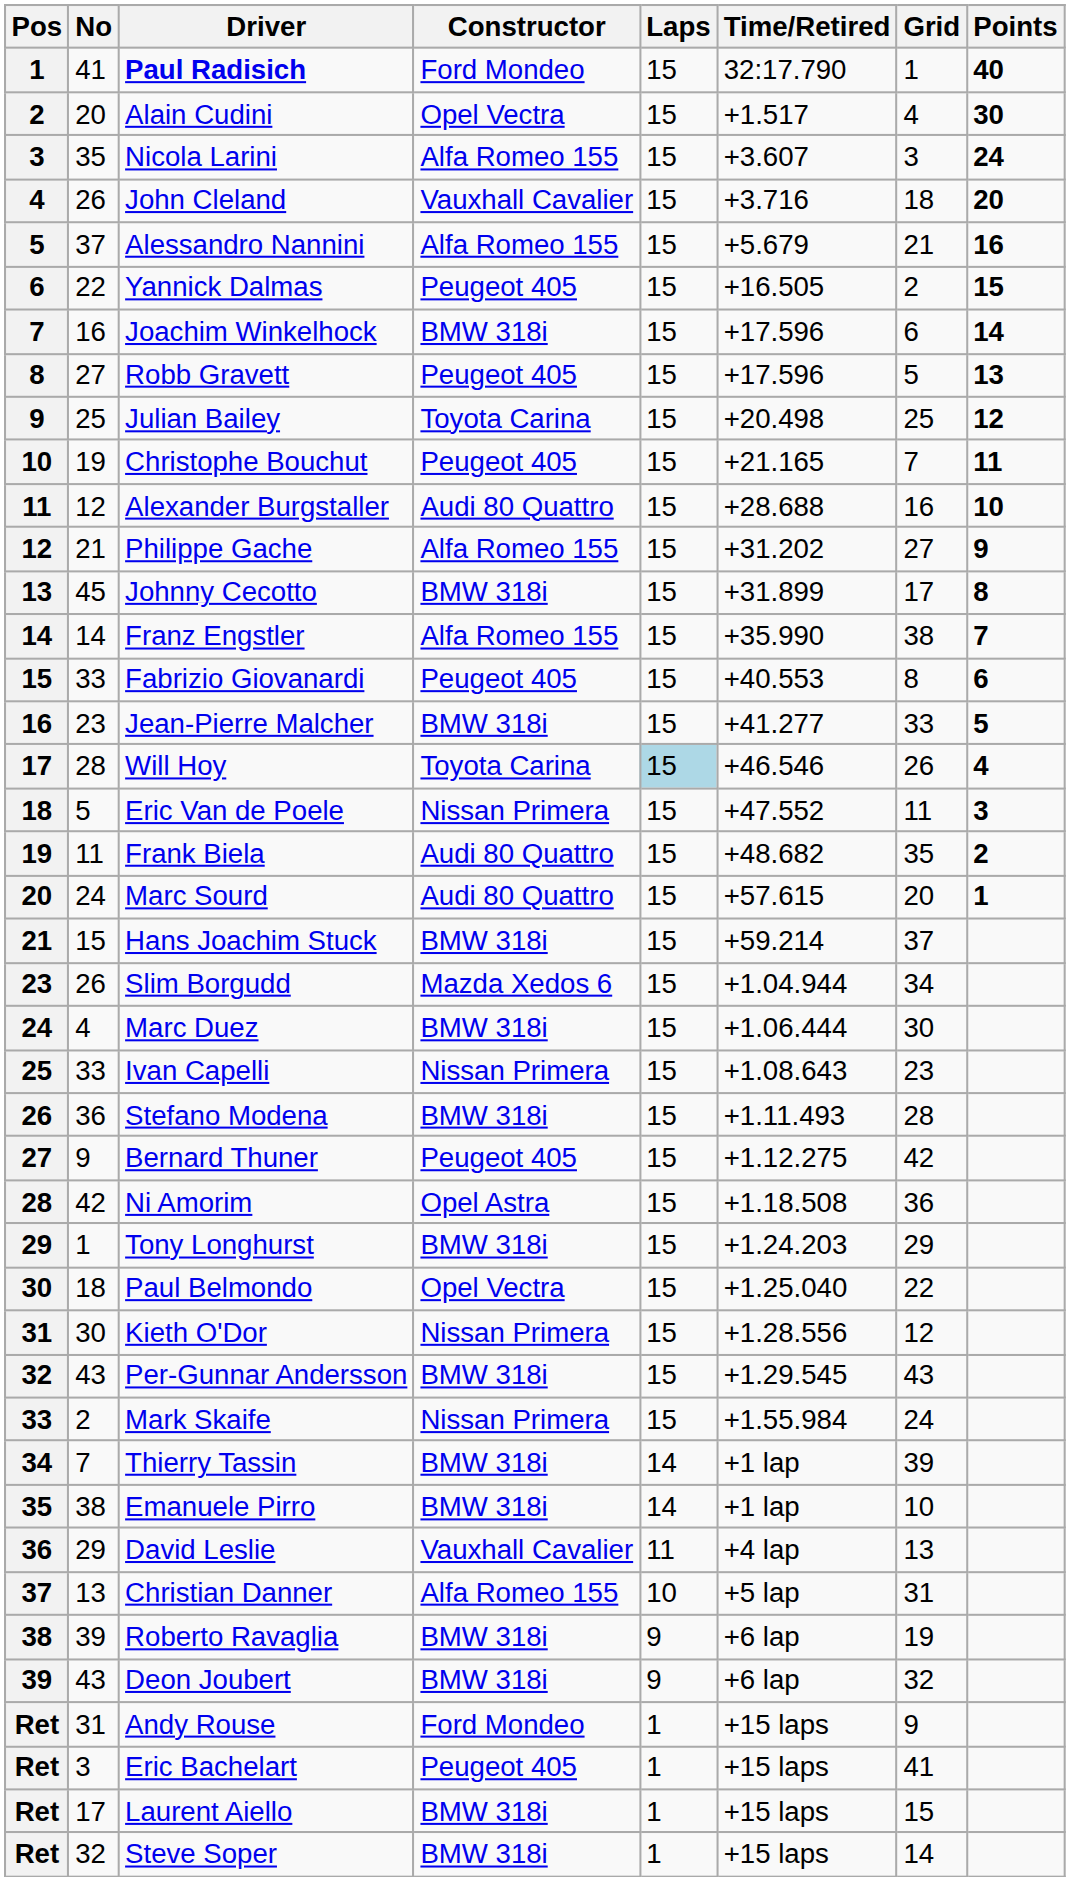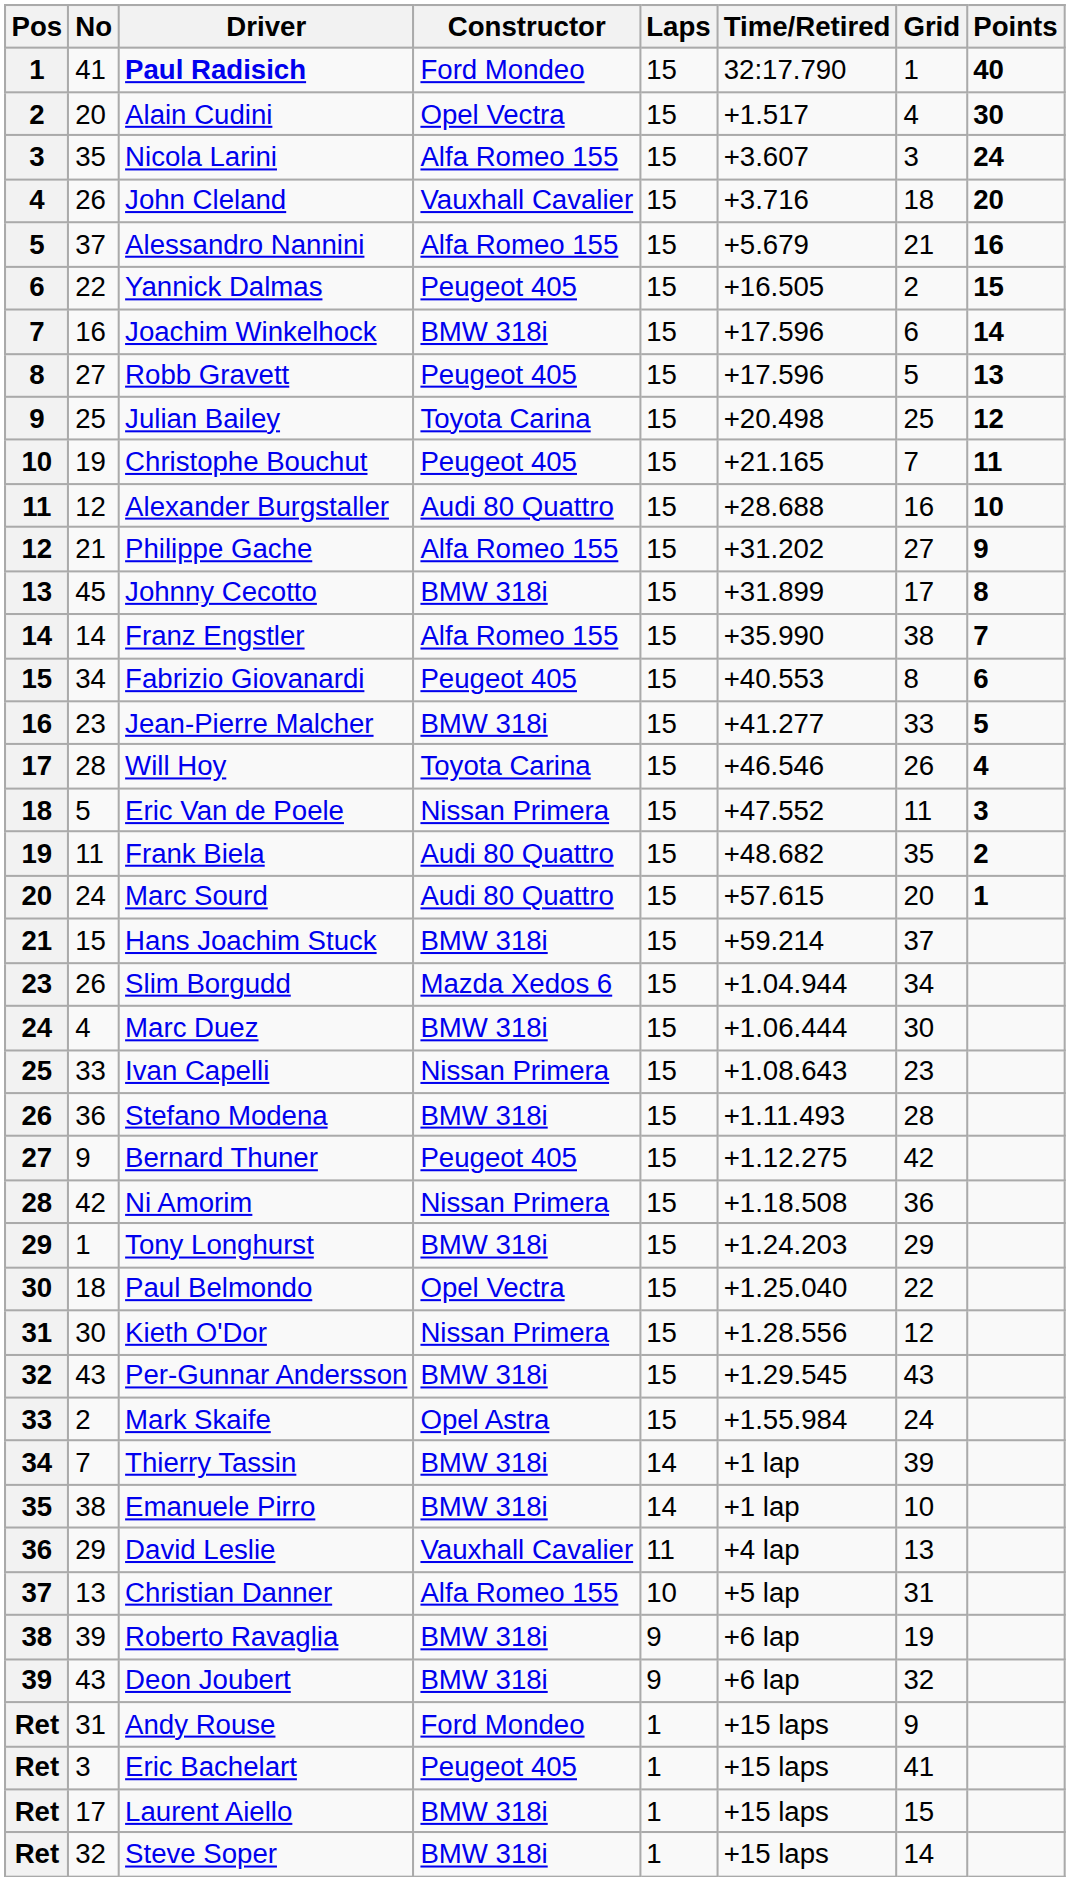Fabrizio Giovanardi | No: 33 -> 34
Will Hoy | Laps: lightblue background -> no background
Ni Amorim | Constructor: Opel Astra -> Nissan Primera
Mark Skaife | Constructor: Nissan Primera -> Opel Astra
